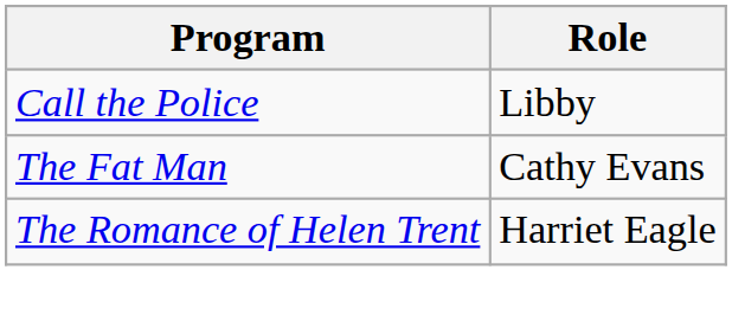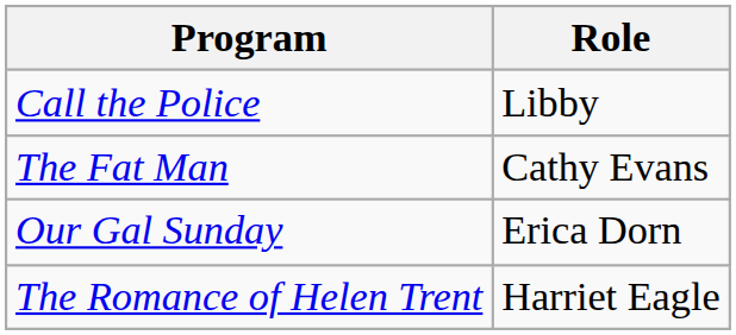+ row: Our Gal Sunday | Erica Dorn
